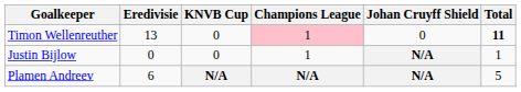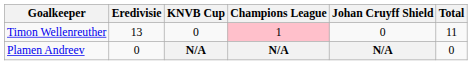Timon Wellenreuther | Total: bold -> normal
- row: Justin Bijlow | 0 | 0 | 1 | N/A | 1
Plamen Andreev | Eredivisie: 6 -> 0
Plamen Andreev | Total: 5 -> 0
